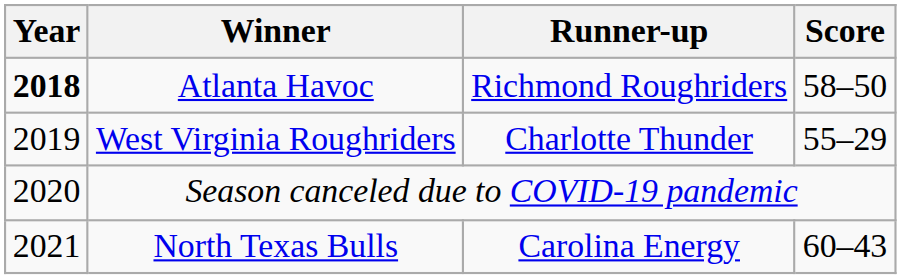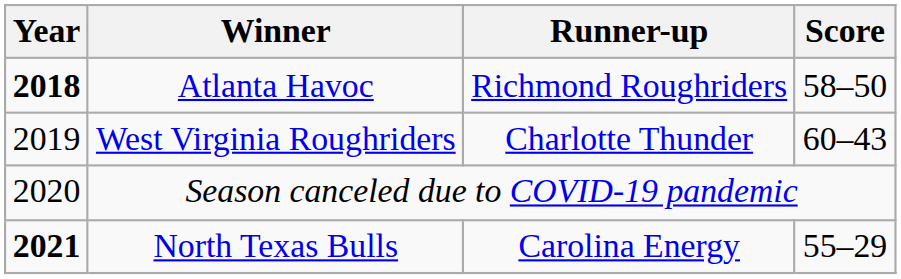West Virginia Roughriders | Score: 55–29 -> 60–43
North Texas Bulls | Year: normal -> bold
North Texas Bulls | Score: 60–43 -> 55–29
